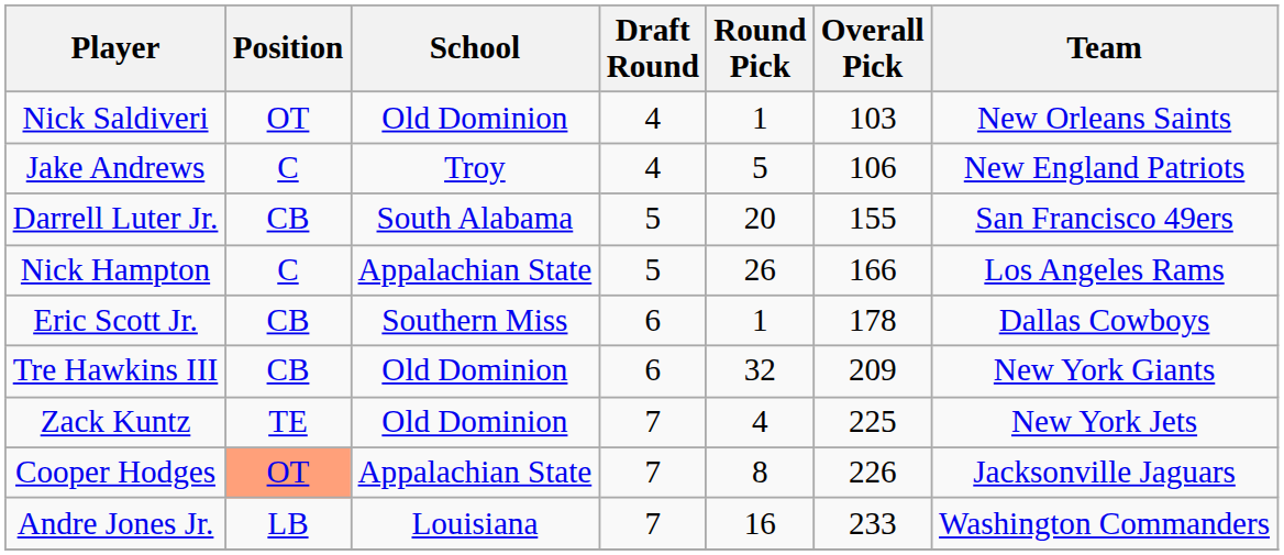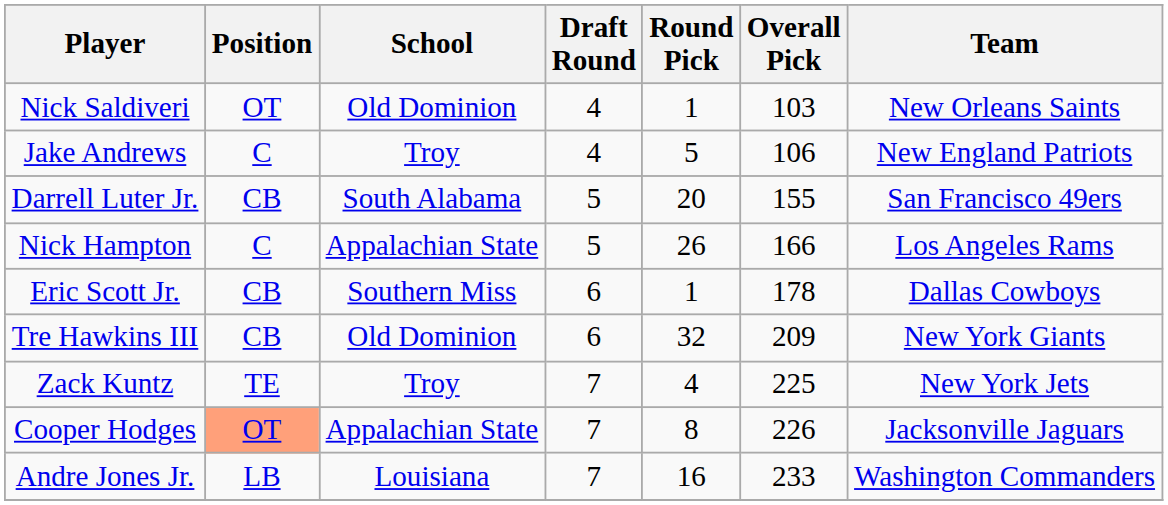Zack Kuntz | School: Old Dominion -> Troy
